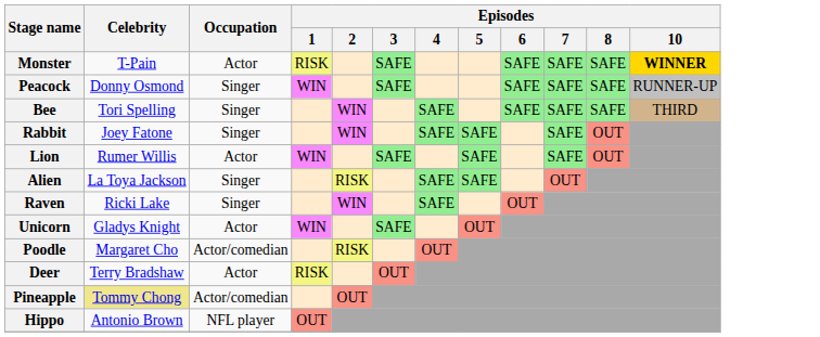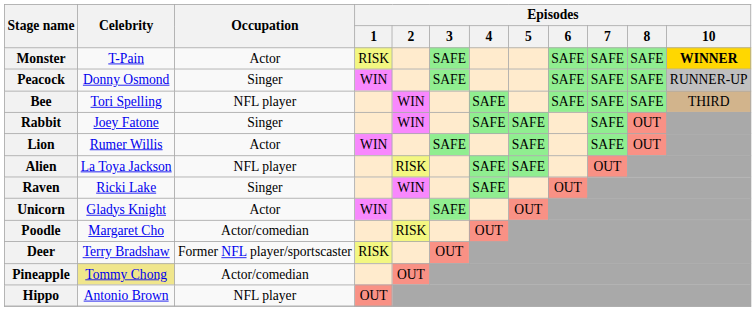Bee | Occupation: Singer -> NFL player
Alien | Occupation: Singer -> NFL player
Deer | Occupation: Actor -> Former NFL player/sportscaster
